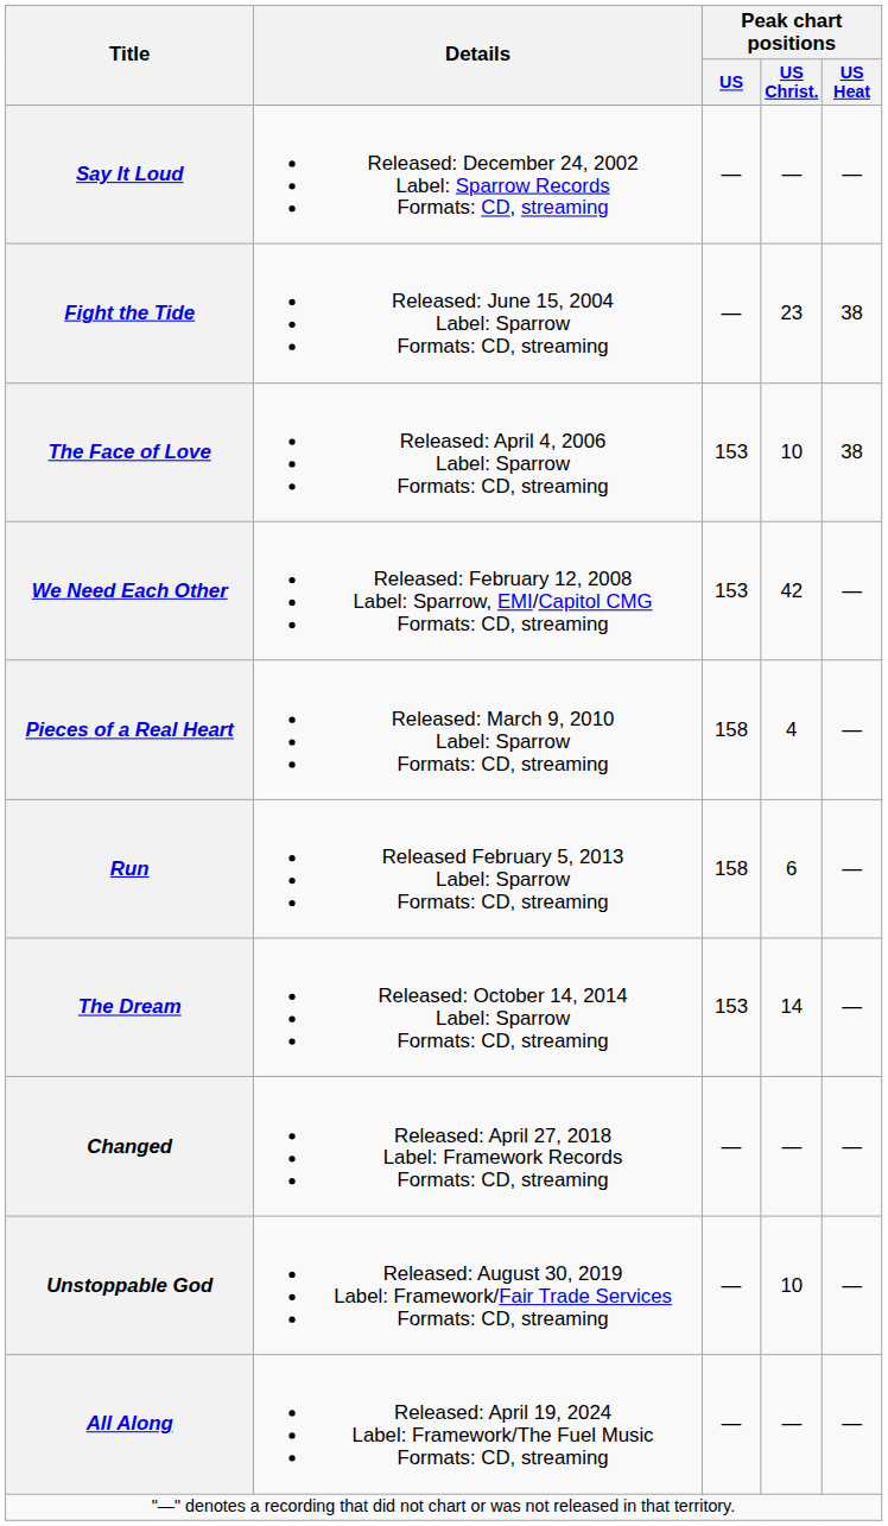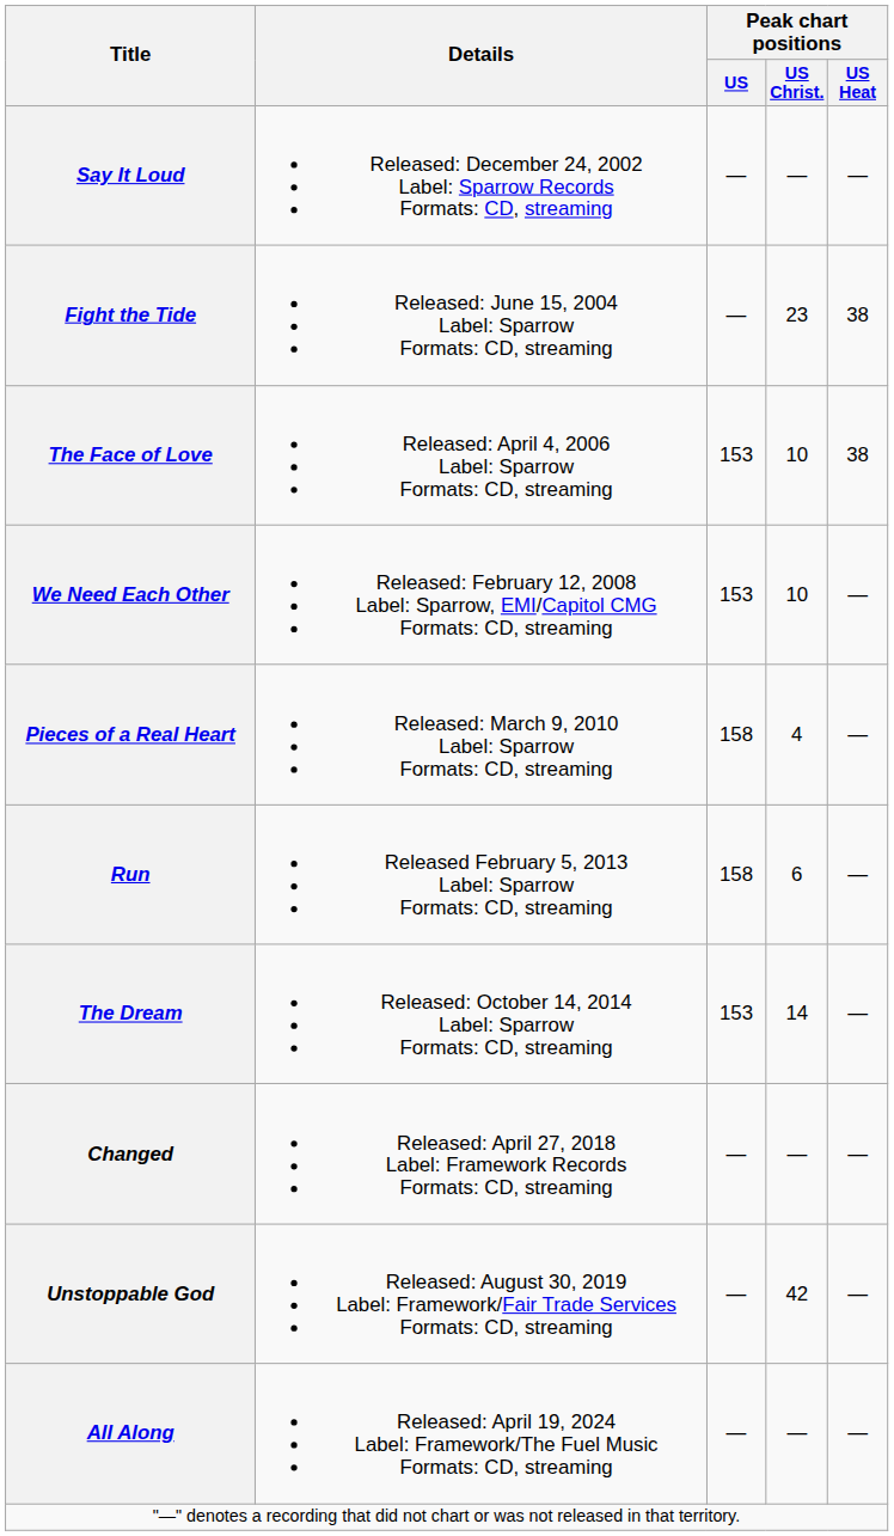We Need Each Other | Peak chart positions / US Christ.: 42 -> 10
Unstoppable God | Peak chart positions / US Christ.: 10 -> 42
